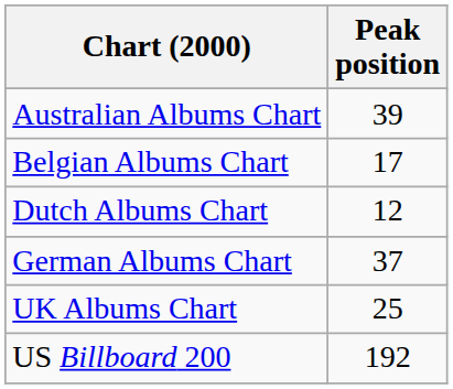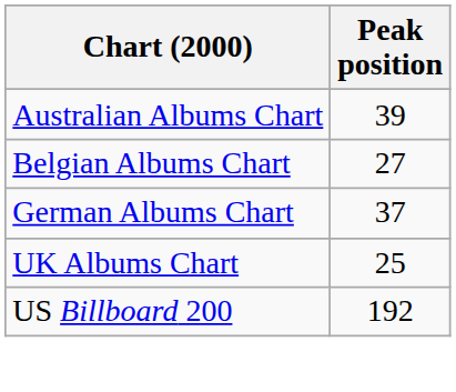Belgian Albums Chart | Peak position: 17 -> 27
- row: Dutch Albums Chart | 12
